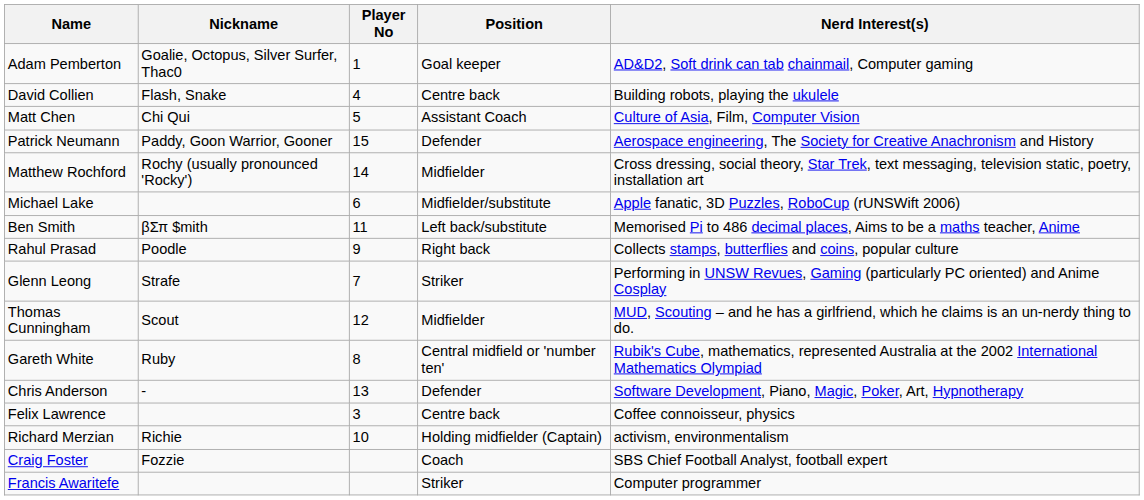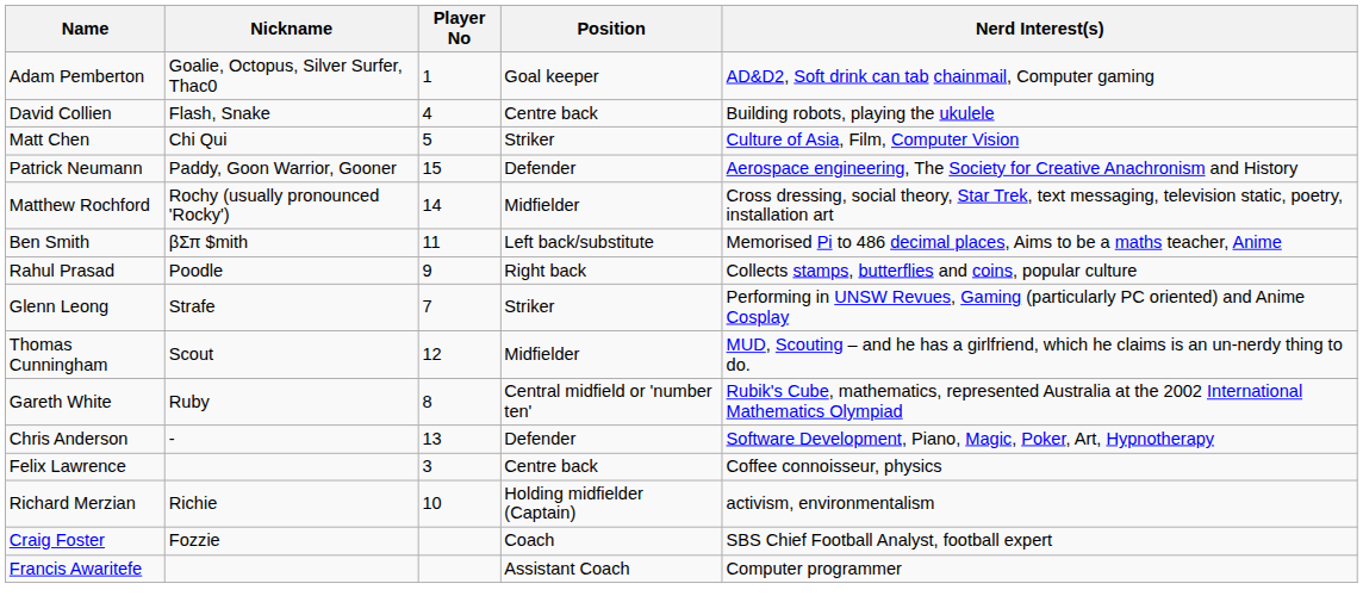Matt Chen | Position: Assistant Coach -> Striker
- row: Michael Lake | 6 | Midfielder/substitute | Apple fanatic, 3D Puzzles, RoboCup (rUNSWift 2006)
Francis Awaritefe | Position: Striker -> Assistant Coach
